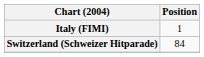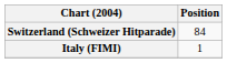rows swapped: Italy (FIMI) <-> Switzerland (Schweizer Hitparade)
